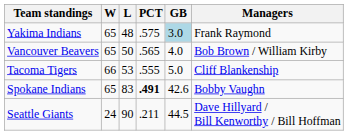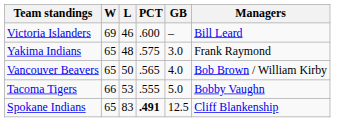+ row: Victoria Islanders | 69 | 46 | .600 | – | Bill Leard
Yakima Indians | GB: lightblue background -> no background
Tacoma Tigers | Managers: Cliff Blankenship -> Bobby Vaughn
Spokane Indians | GB: 42.6 -> 12.5
Spokane Indians | Managers: Bobby Vaughn -> Cliff Blankenship
- row: Seattle Giants | 24 | 90 | .211 | 44.5 | Dave Hillyard / Bill Kenworthy / Bill Hoffman
